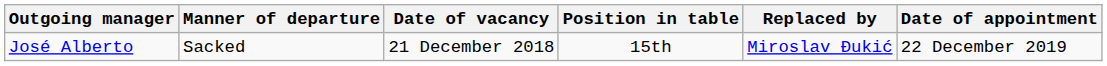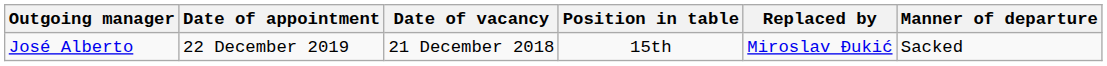columns swapped: Manner of departure <-> Date of appointment
